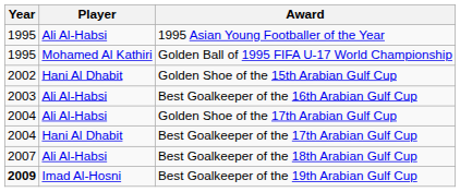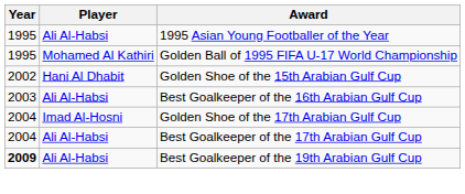Golden Shoe of the 17th Arabian Gulf Cup | Player: Ali Al-Habsi -> Imad Al-Hosni
Best Goalkeeper of the 17th Arabian Gulf Cup | Player: Hani Al Dhabit -> Ali Al-Habsi
- row: 2007 | Ali Al-Habsi | Best Goalkeeper of the 18th Arabian Gulf Cup
Best Goalkeeper of the 19th Arabian Gulf Cup | Player: Imad Al-Hosni -> Ali Al-Habsi
